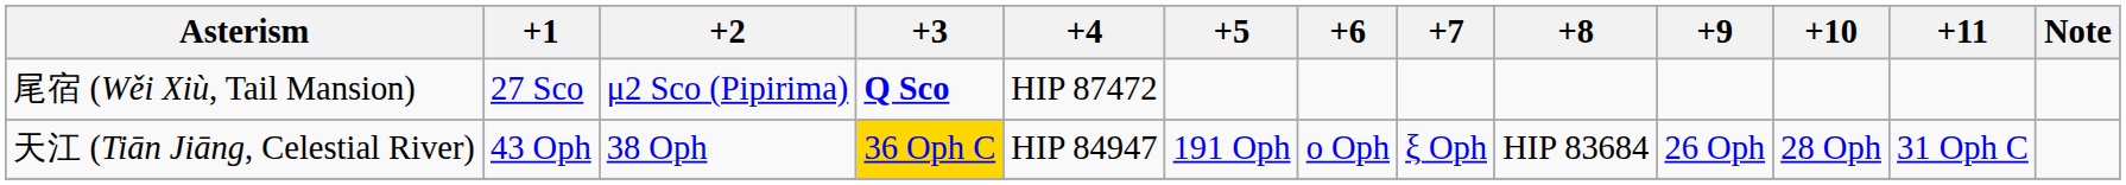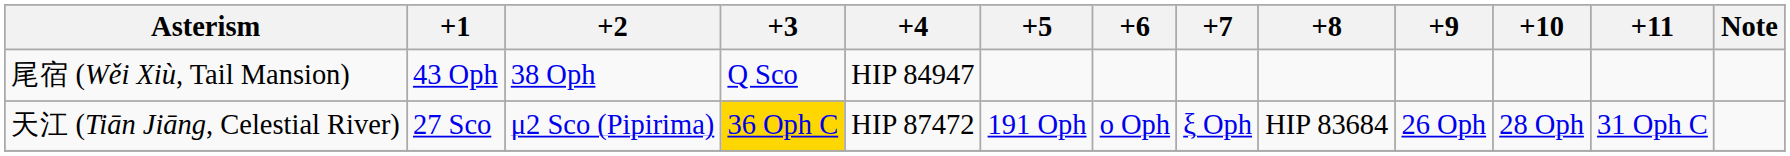尾宿 (Wěi Xiù, Tail Mansion) | +1: 27 Sco -> 43 Oph
尾宿 (Wěi Xiù, Tail Mansion) | +2: μ2 Sco (Pipirima) -> 38 Oph
尾宿 (Wěi Xiù, Tail Mansion) | +3: bold -> normal
尾宿 (Wěi Xiù, Tail Mansion) | +4: HIP 87472 -> HIP 84947
天江 (Tiān Jiāng, Celestial River) | +1: 43 Oph -> 27 Sco
天江 (Tiān Jiāng, Celestial River) | +2: 38 Oph -> μ2 Sco (Pipirima)
天江 (Tiān Jiāng, Celestial River) | +4: HIP 84947 -> HIP 87472
